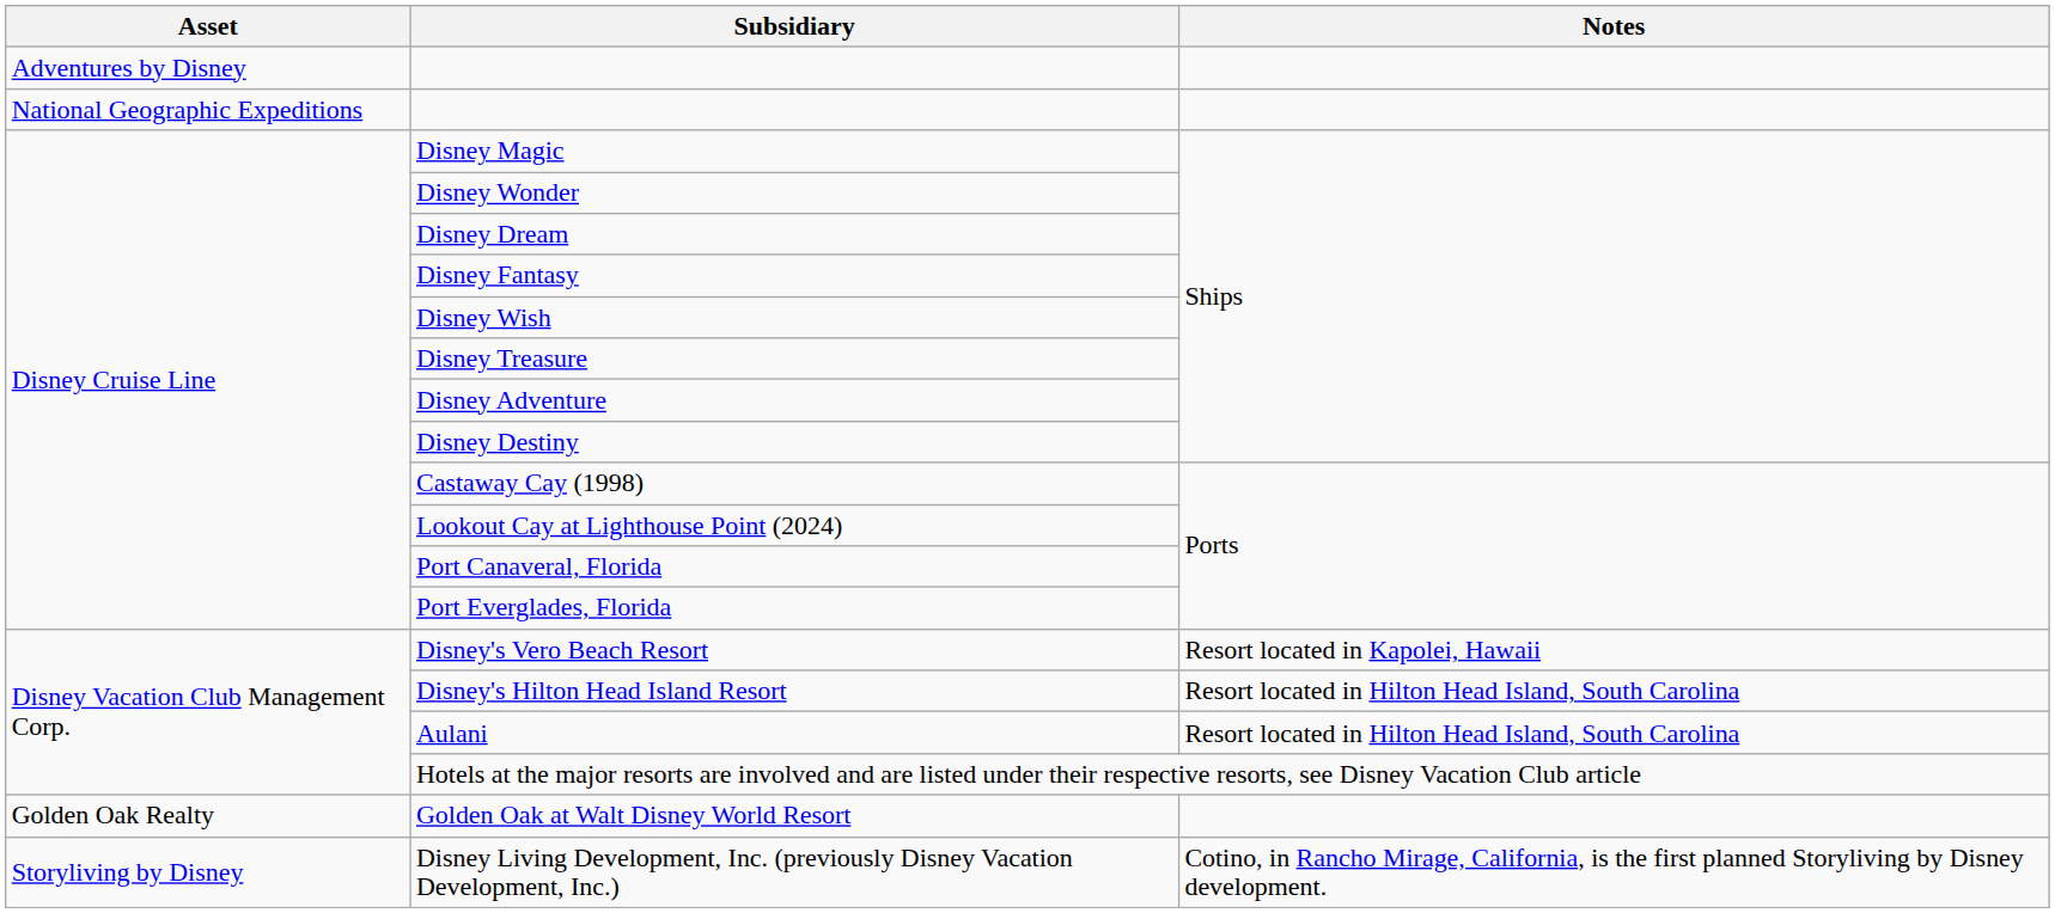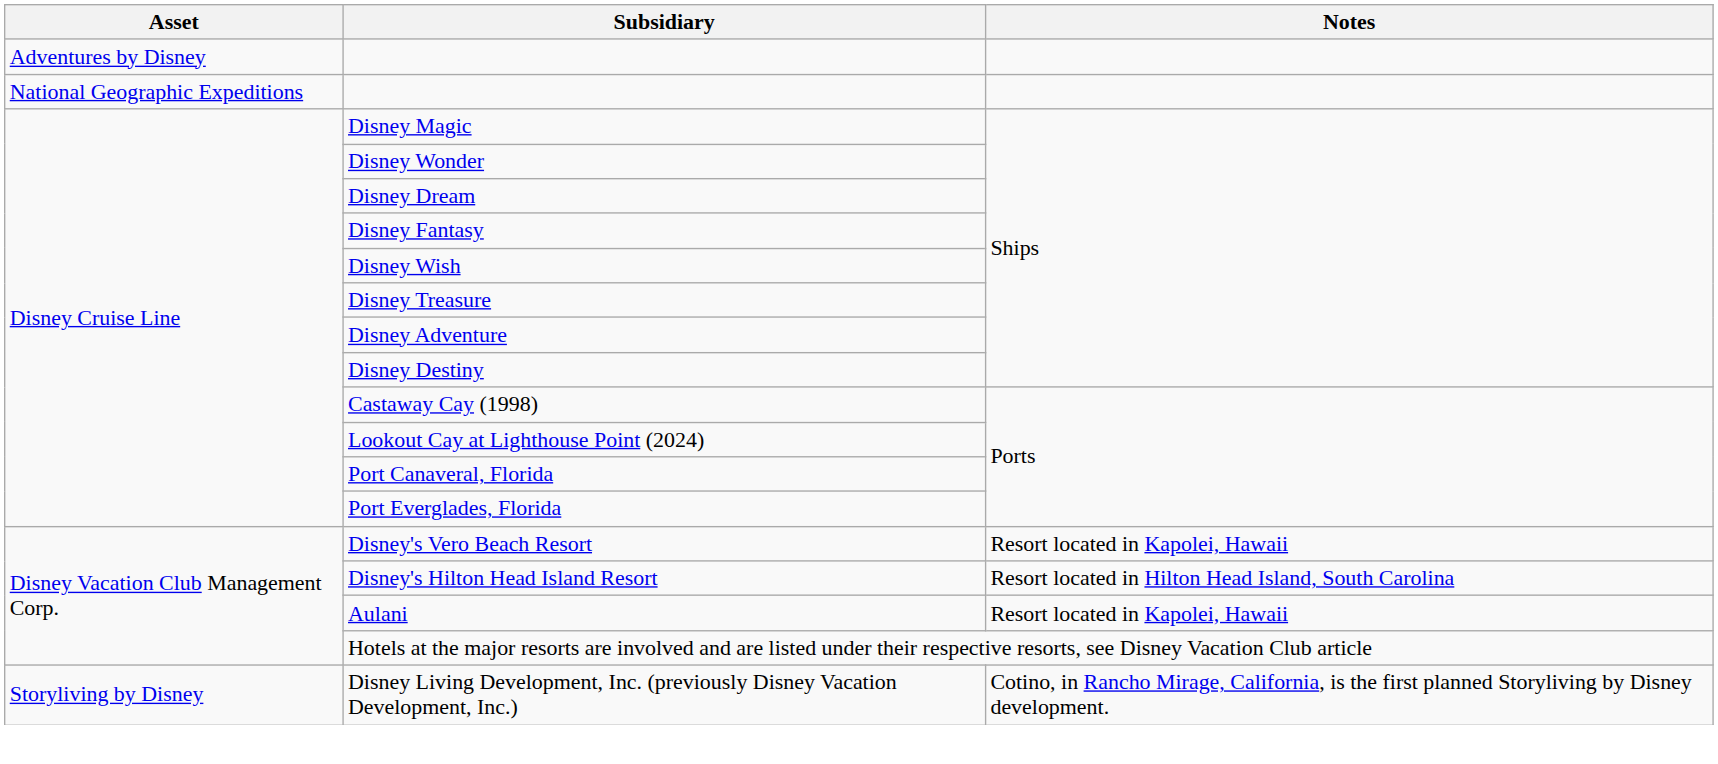Aulani | Notes: Resort located in Hilton Head Island, South Carolina -> Resort located in Kapolei, Hawaii
- row: Golden Oak Realty | Golden Oak at Walt Disney World Resort
